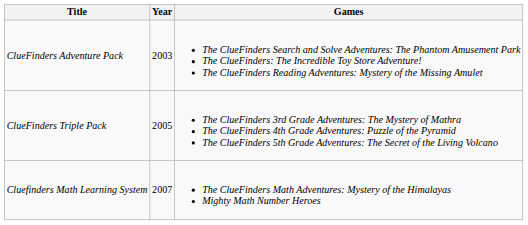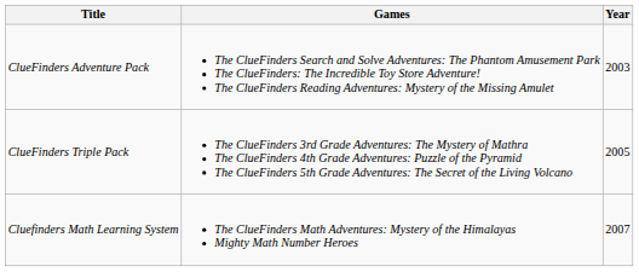columns swapped: Year <-> Games
